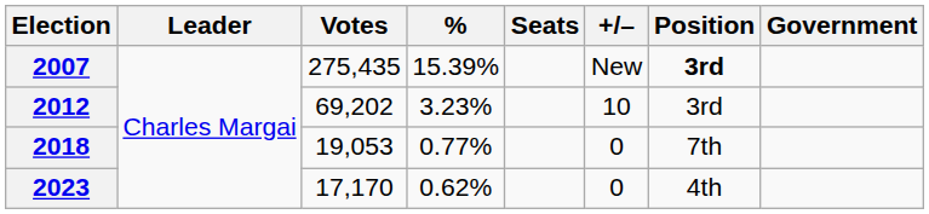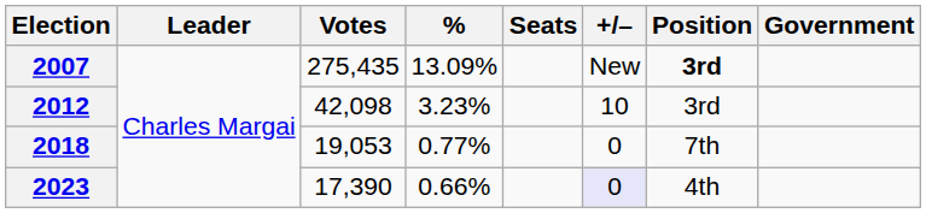2007 | %: 15.39% -> 13.09%
2012 | Votes: 69,202 -> 42,098
2023 | Votes: 17,170 -> 17,390
2023 | %: 0.62% -> 0.66%
2023 | +/–: no background -> lavender background
